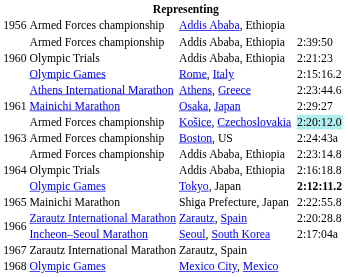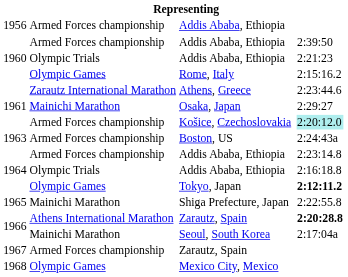Athens, Greece | column 2: Athens International Marathon -> Zarautz International Marathon
1966 / Zarautz, Spain | column 2: Zarautz International Marathon -> Athens International Marathon
1966 / Zarautz, Spain | column 5: normal -> bold
Seoul, South Korea | column 2: Incheon–Seoul Marathon -> Mainichi Marathon
1967 / Zarautz, Spain | column 2: Zarautz International Marathon -> Armed Forces championship
